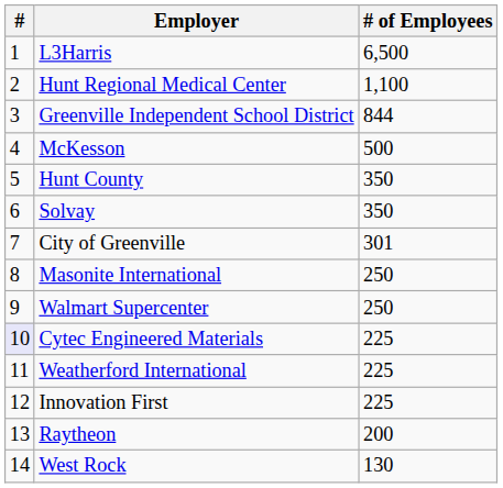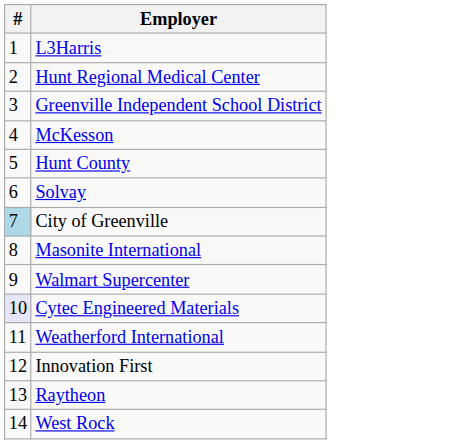- column: # of Employees | 6,500 | 1,100 | 844 | 500 | 350 | 350 | 301 | 250 | 250 | 225 | 225 | 225 | 200 | 130
City of Greenville | #: no background -> lightblue background
